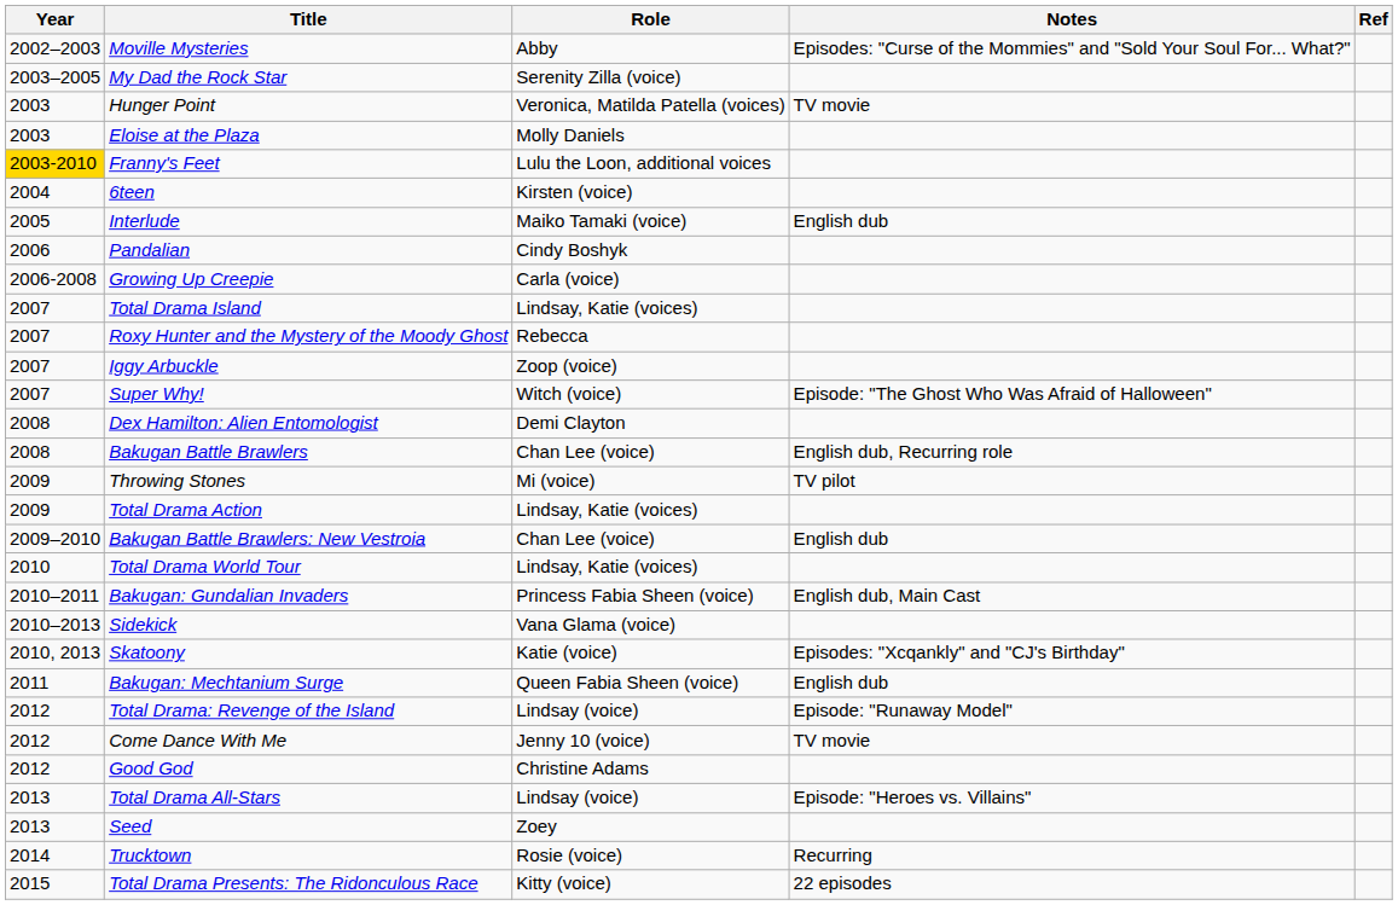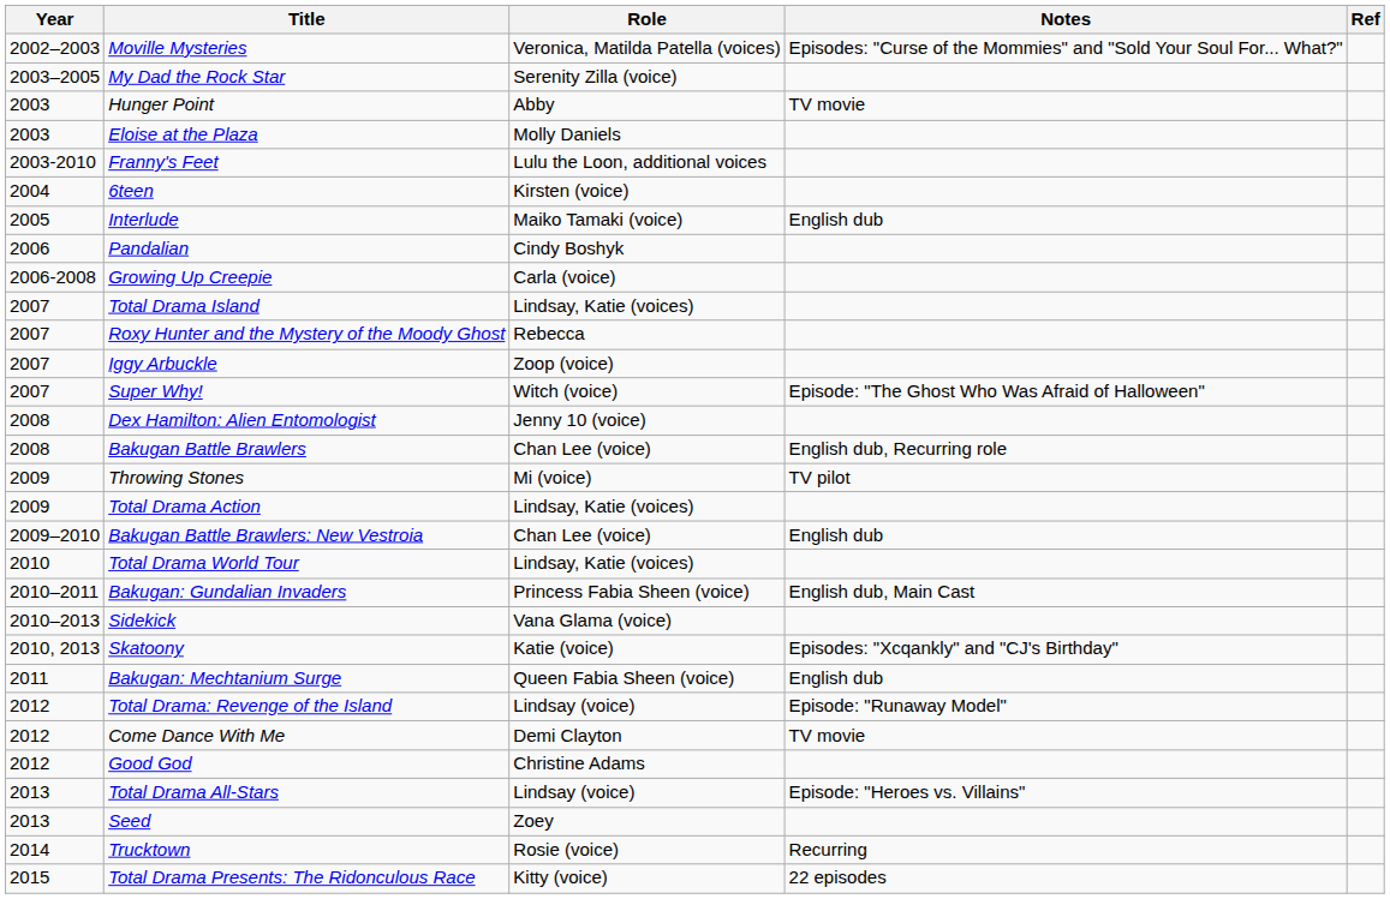Moville Mysteries | Role: Abby -> Veronica, Matilda Patella (voices)
Hunger Point | Role: Veronica, Matilda Patella (voices) -> Abby
Franny's Feet | Year: gold background -> no background
Dex Hamilton: Alien Entomologist | Role: Demi Clayton -> Jenny 10 (voice)
Come Dance With Me | Role: Jenny 10 (voice) -> Demi Clayton
